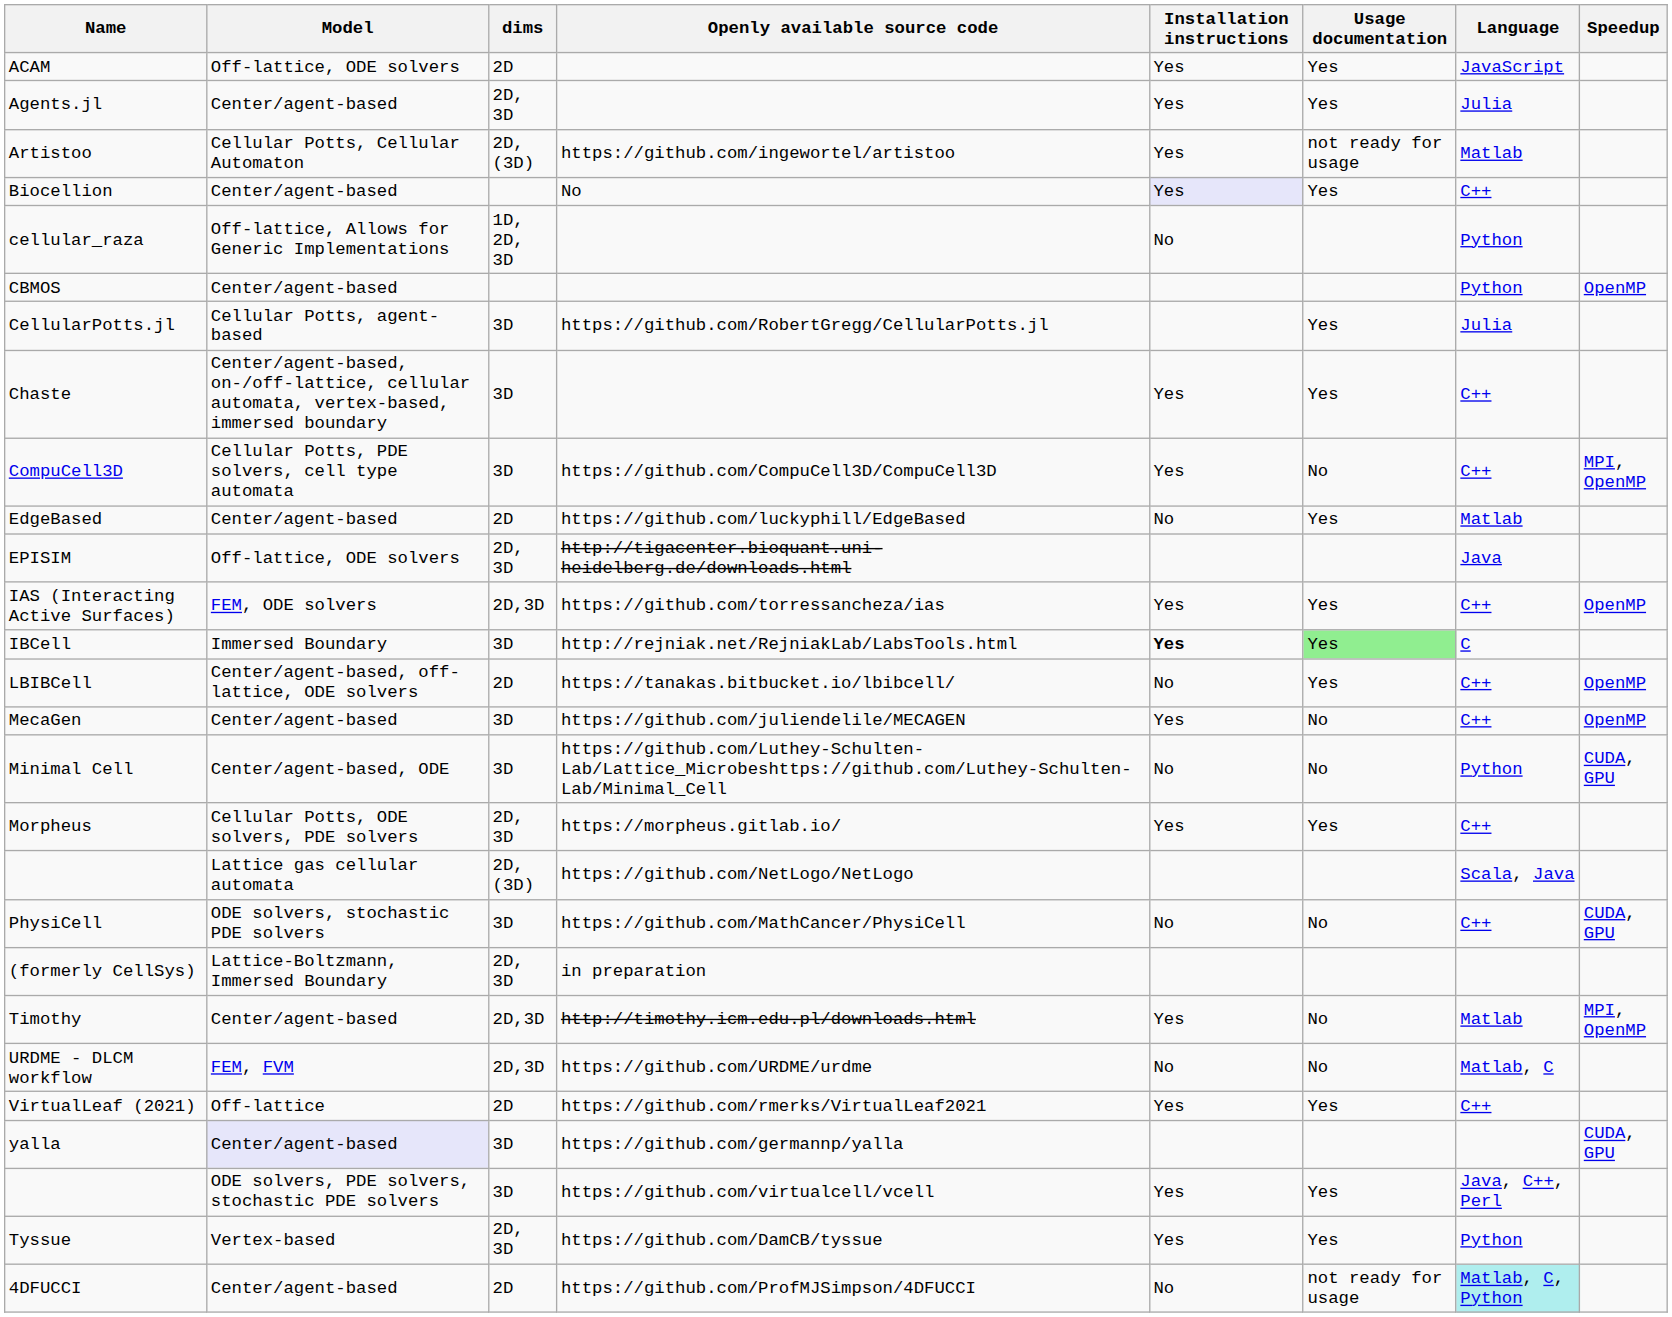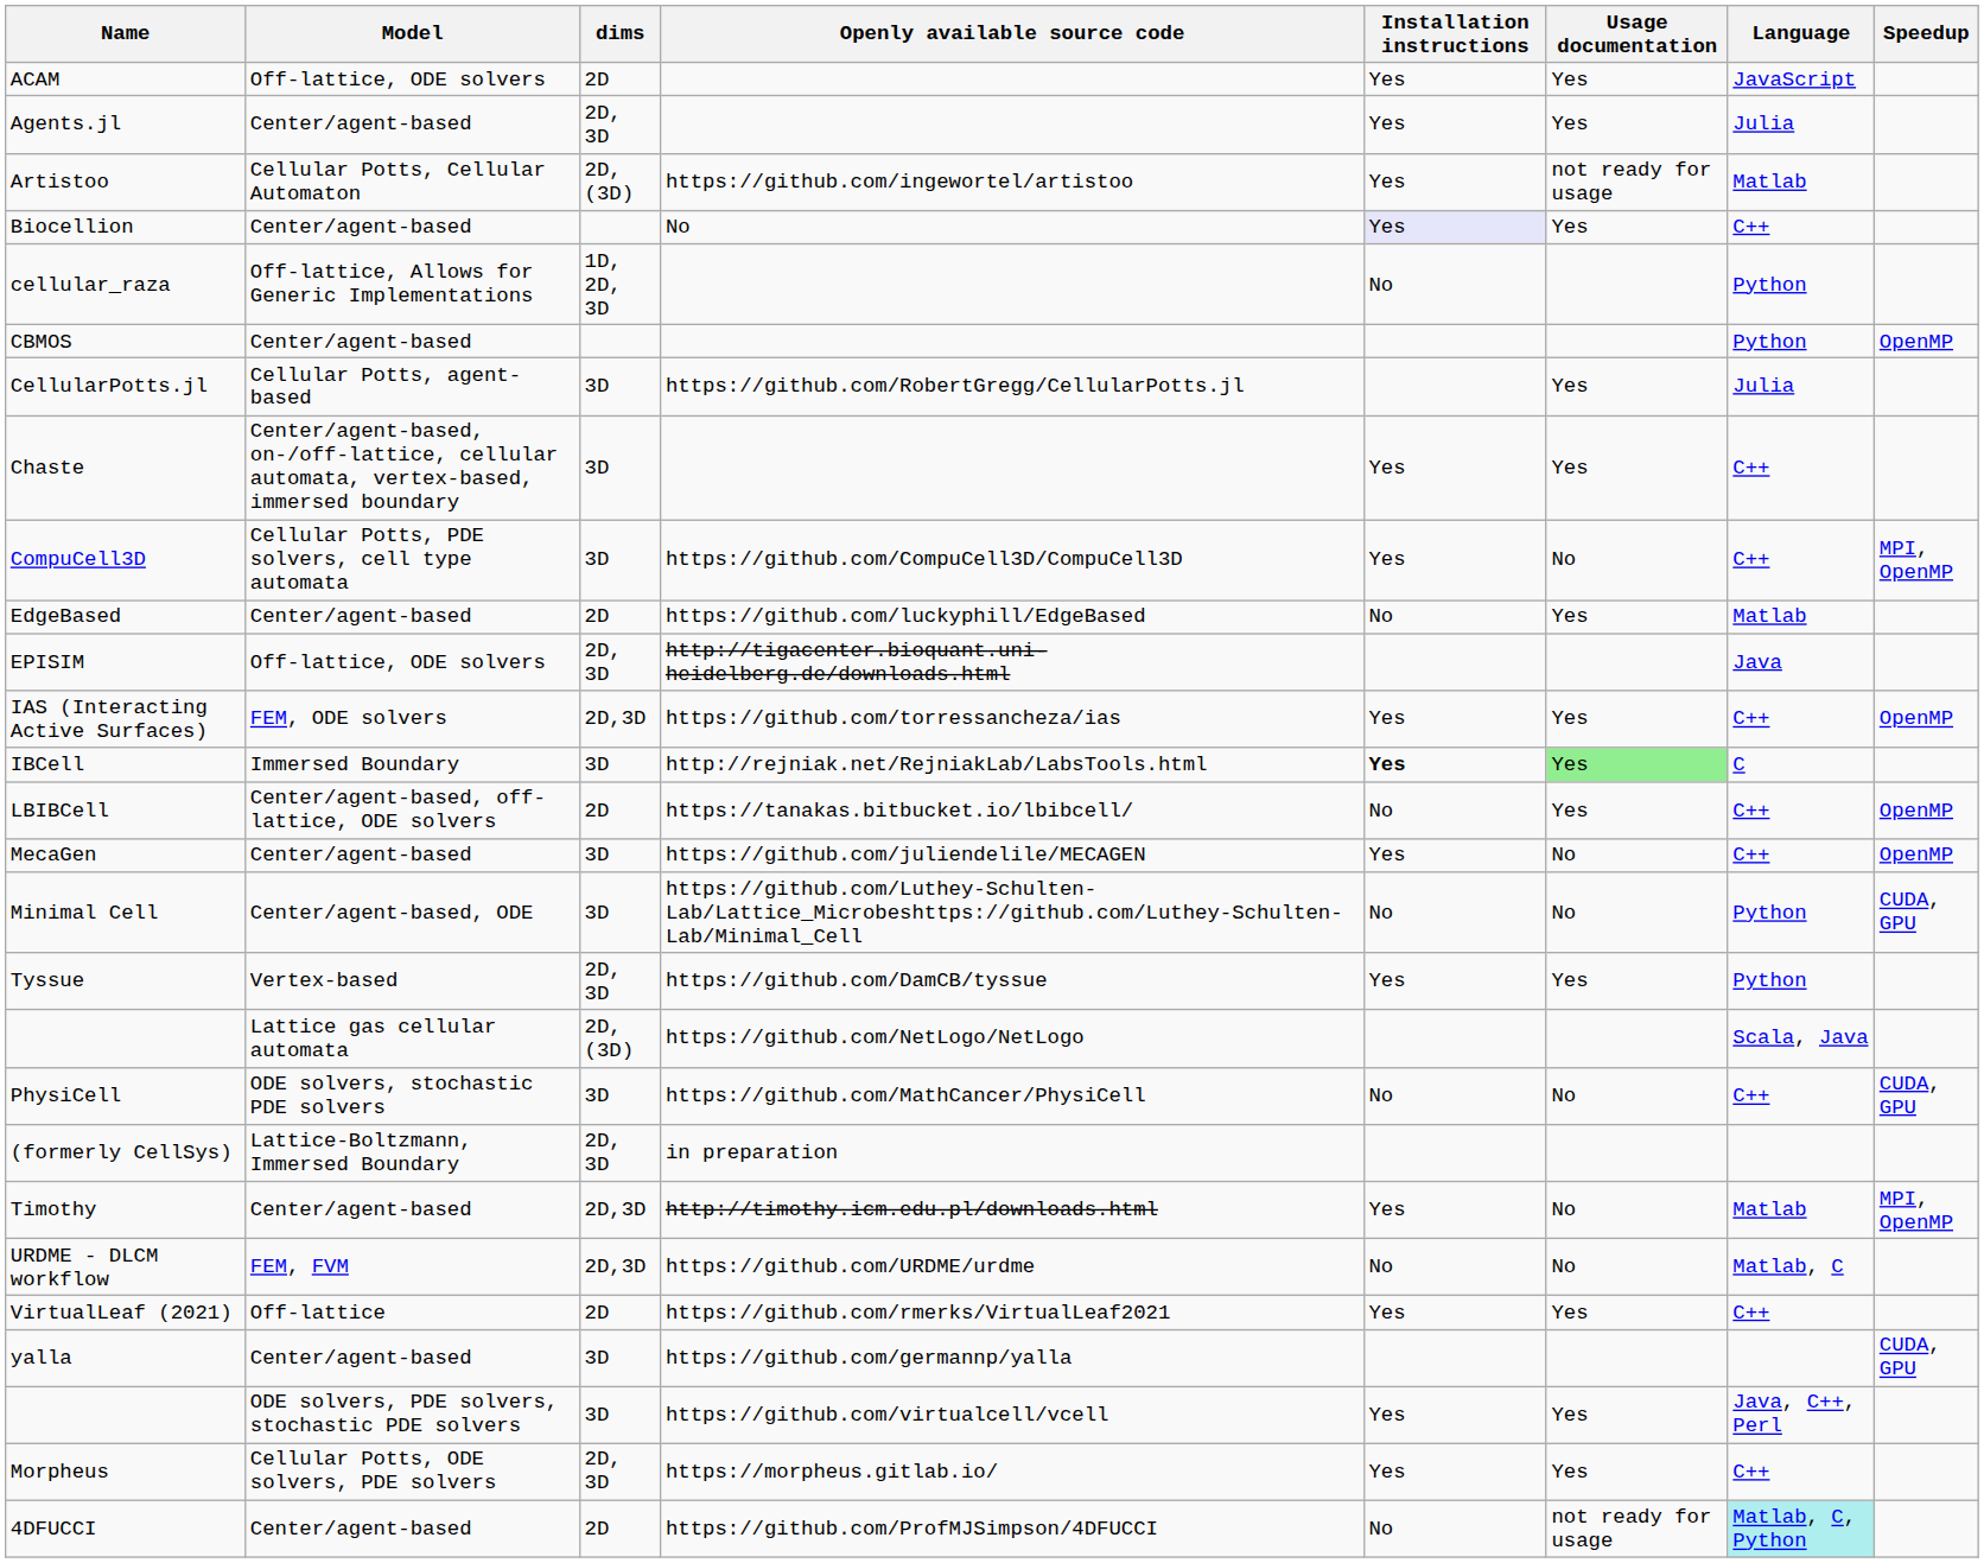rows swapped: Morpheus <-> Tyssue
yalla | Model: lavender background -> no background
